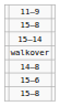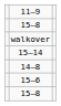rows swapped: 15—14 <-> walkover
